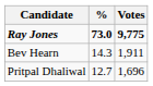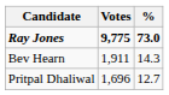columns swapped: Votes <-> %
